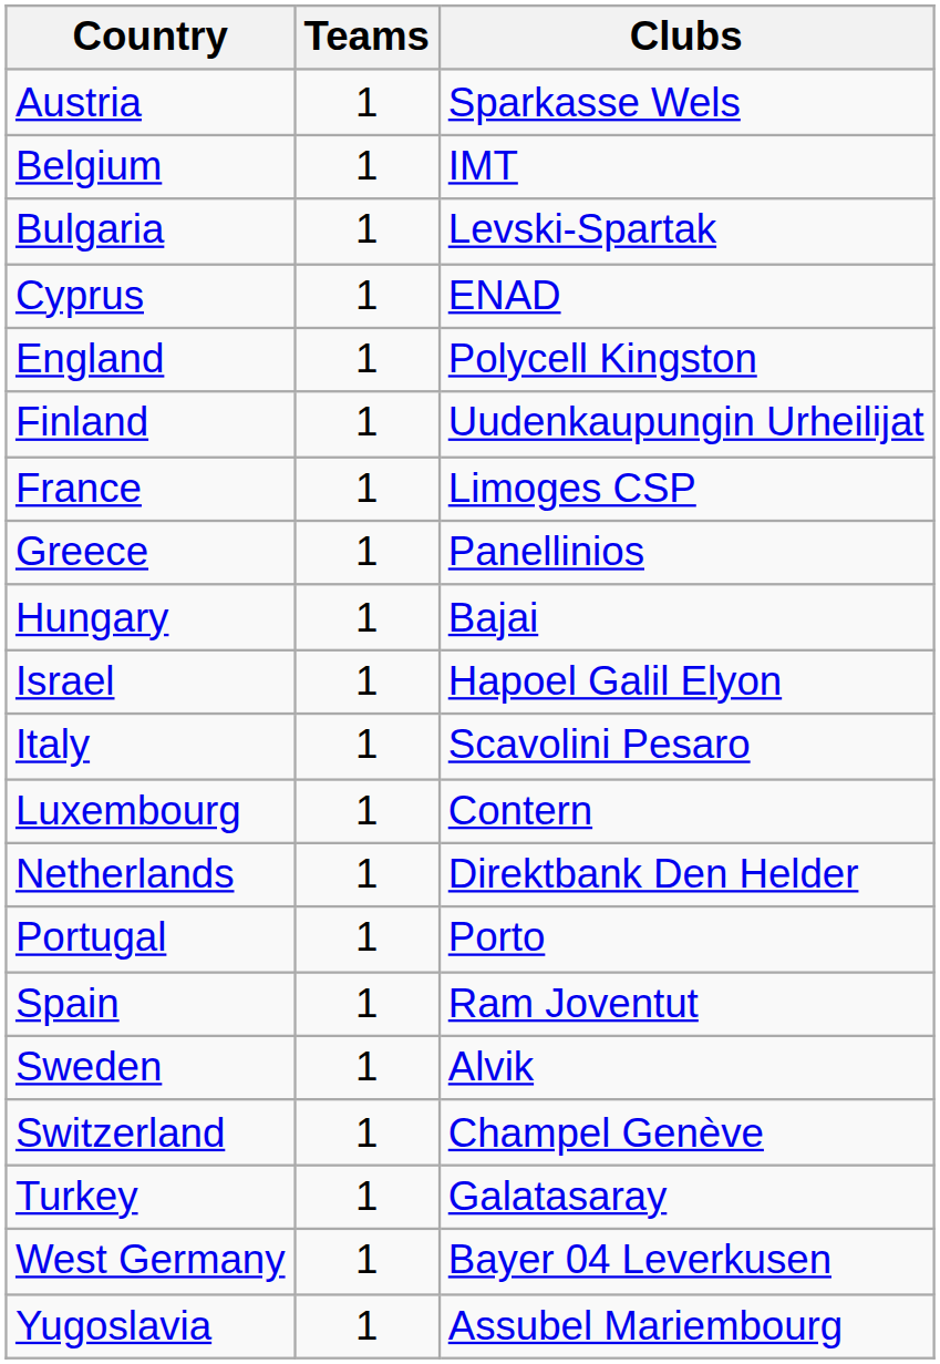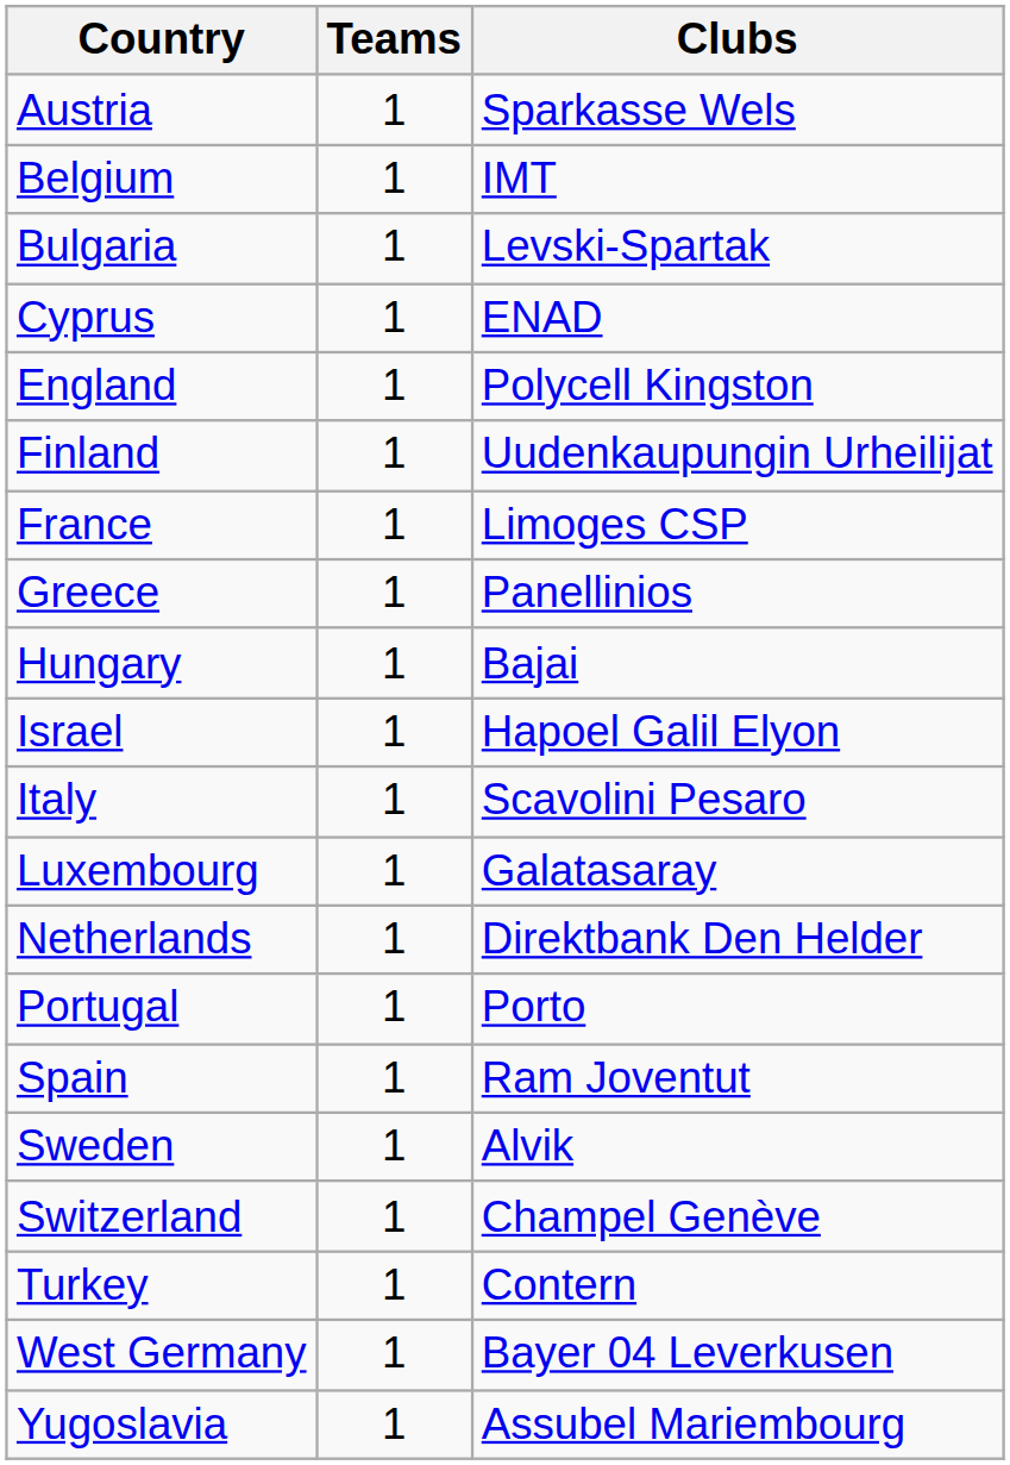Luxembourg | column 3: Contern -> Galatasaray
Turkey | column 3: Galatasaray -> Contern
